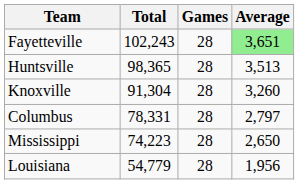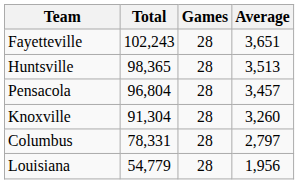Fayetteville | Average: lightgreen background -> no background
+ row: Pensacola | 96,804 | 28 | 3,457
- row: Mississippi | 74,223 | 28 | 2,650
